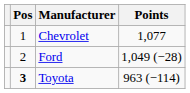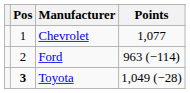Ford | Points: 1,049 (−28) -> 963 (−114)
Toyota | Points: 963 (−114) -> 1,049 (−28)
